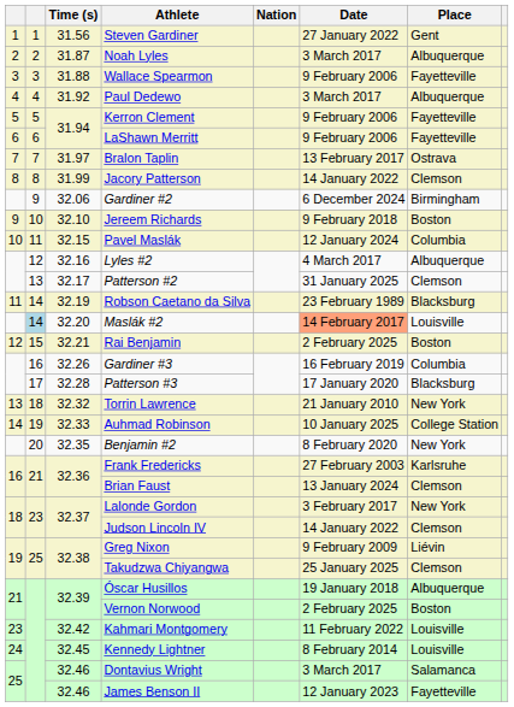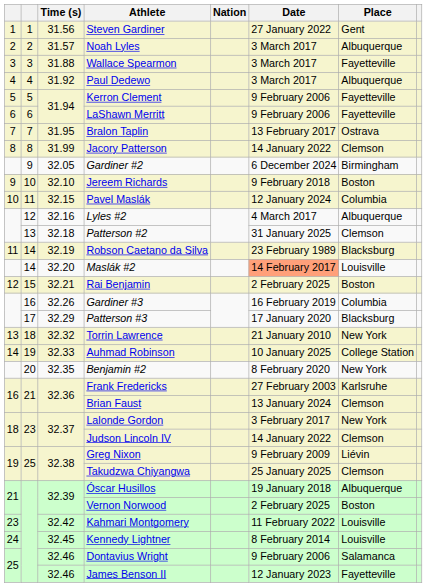Noah Lyles | Time (s): 31.87 -> 31.57
Wallace Spearmon | Date: 9 February 2006 -> 3 March 2017
Bralon Taplin | Time (s): 31.97 -> 31.95
Gardiner #2 | Time (s): 32.06 -> 32.05
Patterson #2 | Time (s): 32.17 -> 32.18
Maslák #2 | column 2: lightblue background -> no background
Patterson #3 | Time (s): 32.28 -> 32.29
Dontavius Wright | Date: 3 March 2017 -> 9 February 2006
